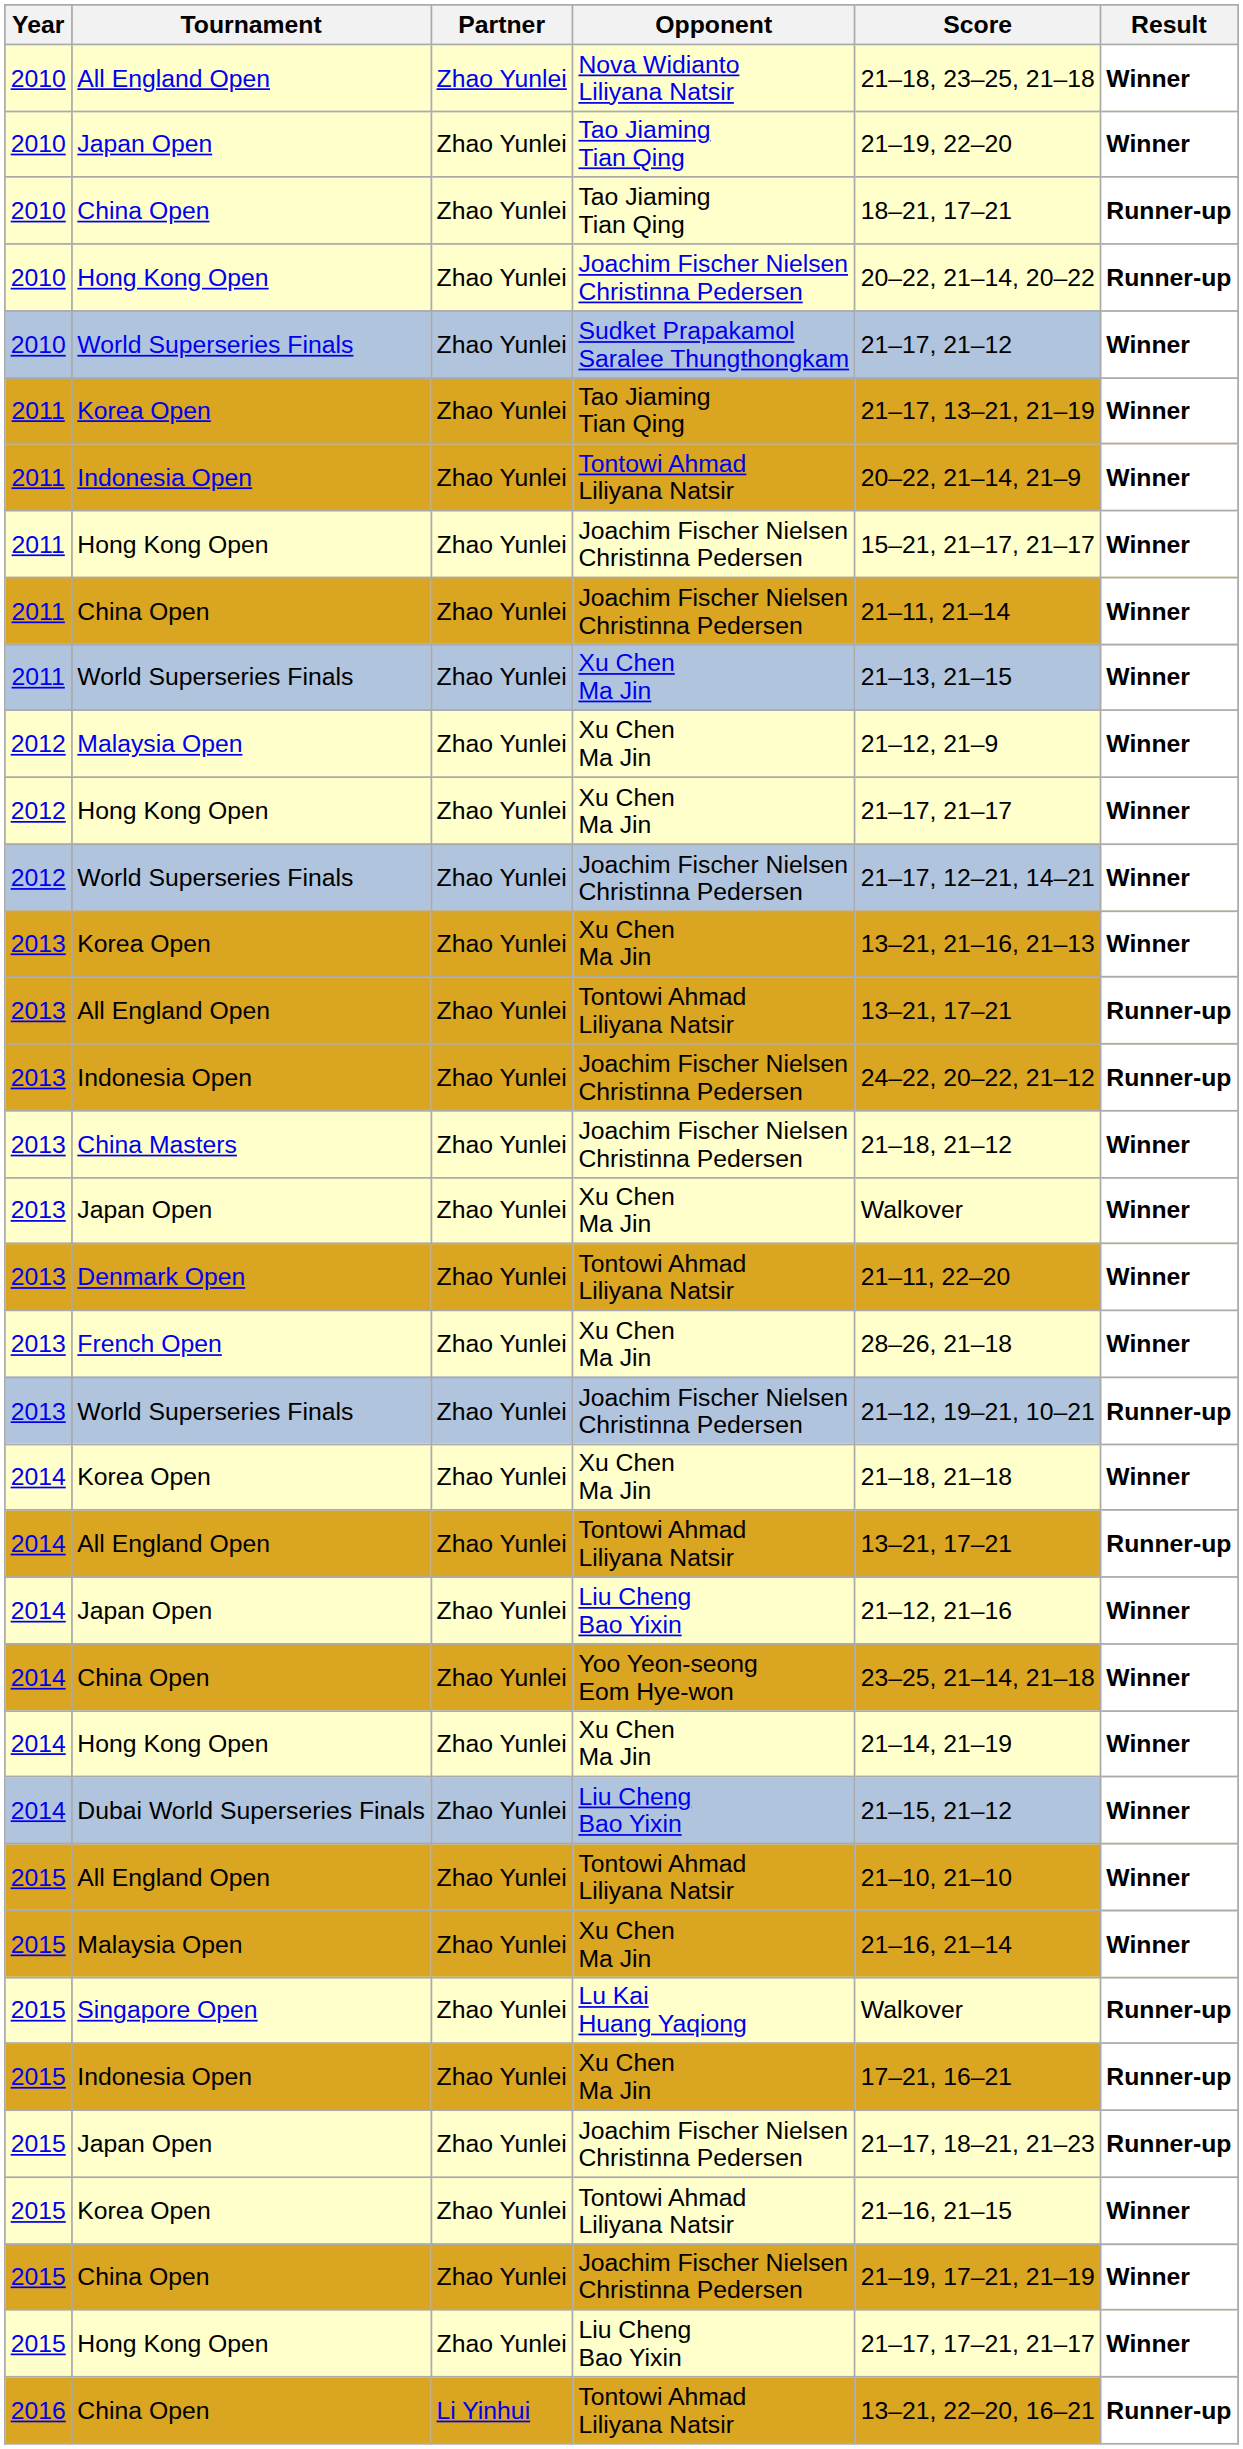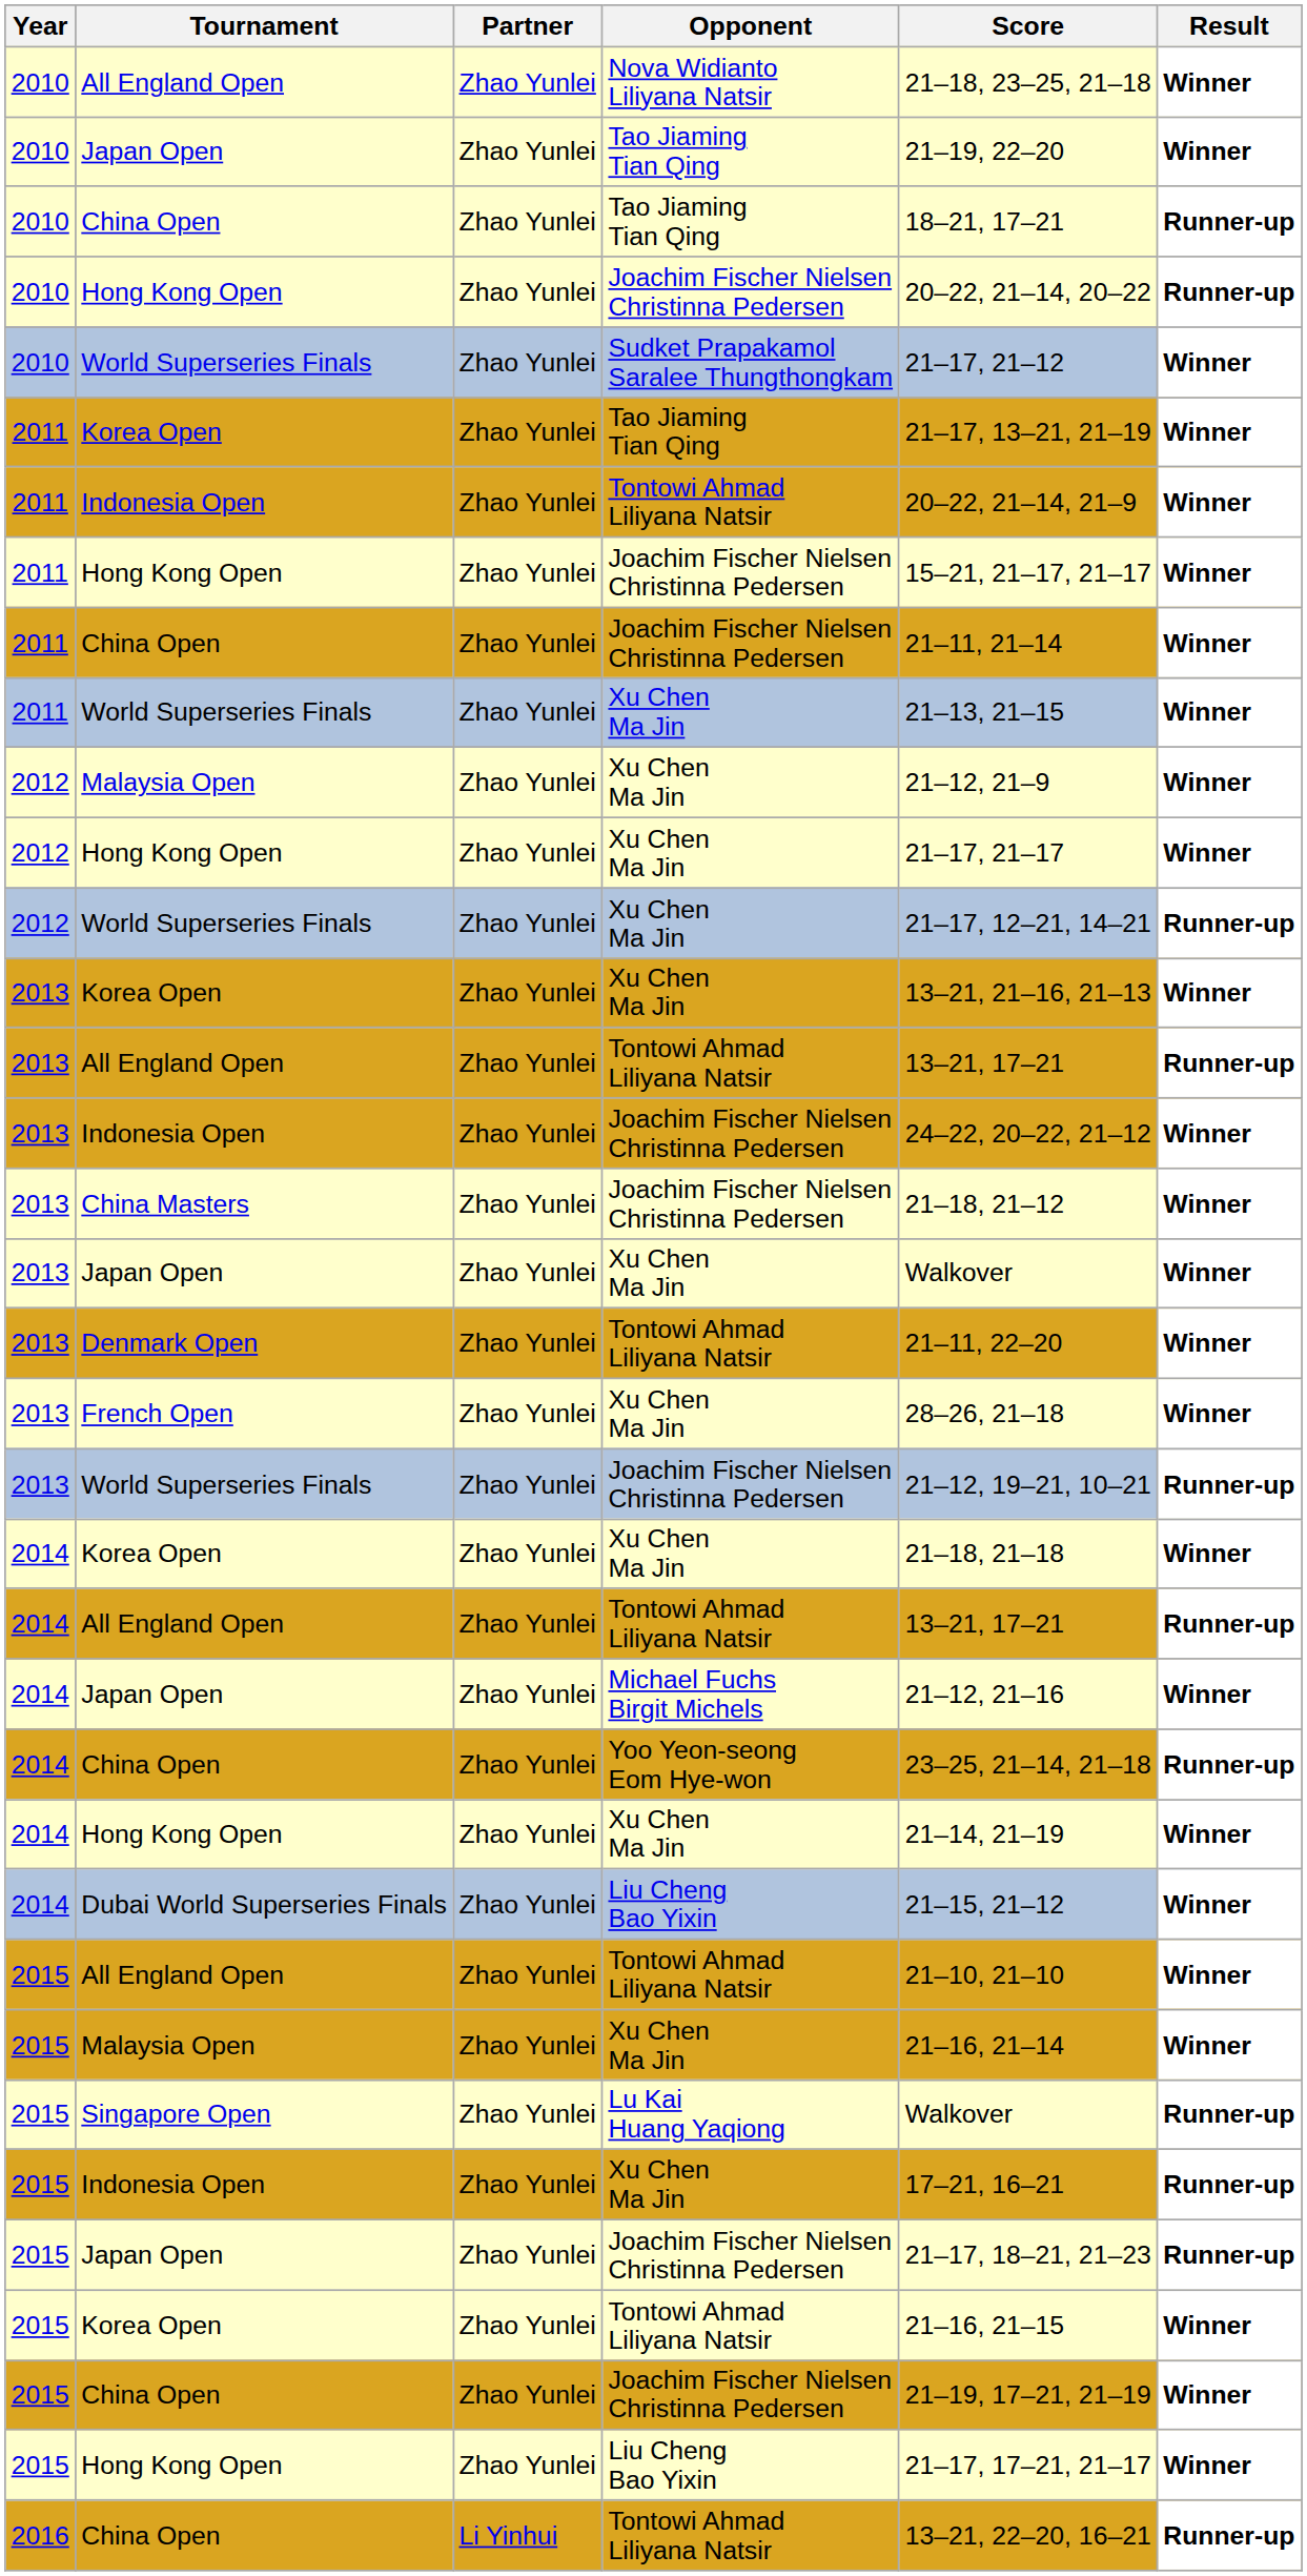2012 / World Superseries Finals | Opponent: Joachim Fischer Nielsen Christinna Pedersen -> Xu Chen Ma Jin
2012 / World Superseries Finals | Result: Winner -> Runner-up
2013 / Indonesia Open | Result: Runner-up -> Winner
2014 / Japan Open | Opponent: Liu Cheng Bao Yixin -> Michael Fuchs Birgit Michels
2014 / China Open | Result: Winner -> Runner-up
